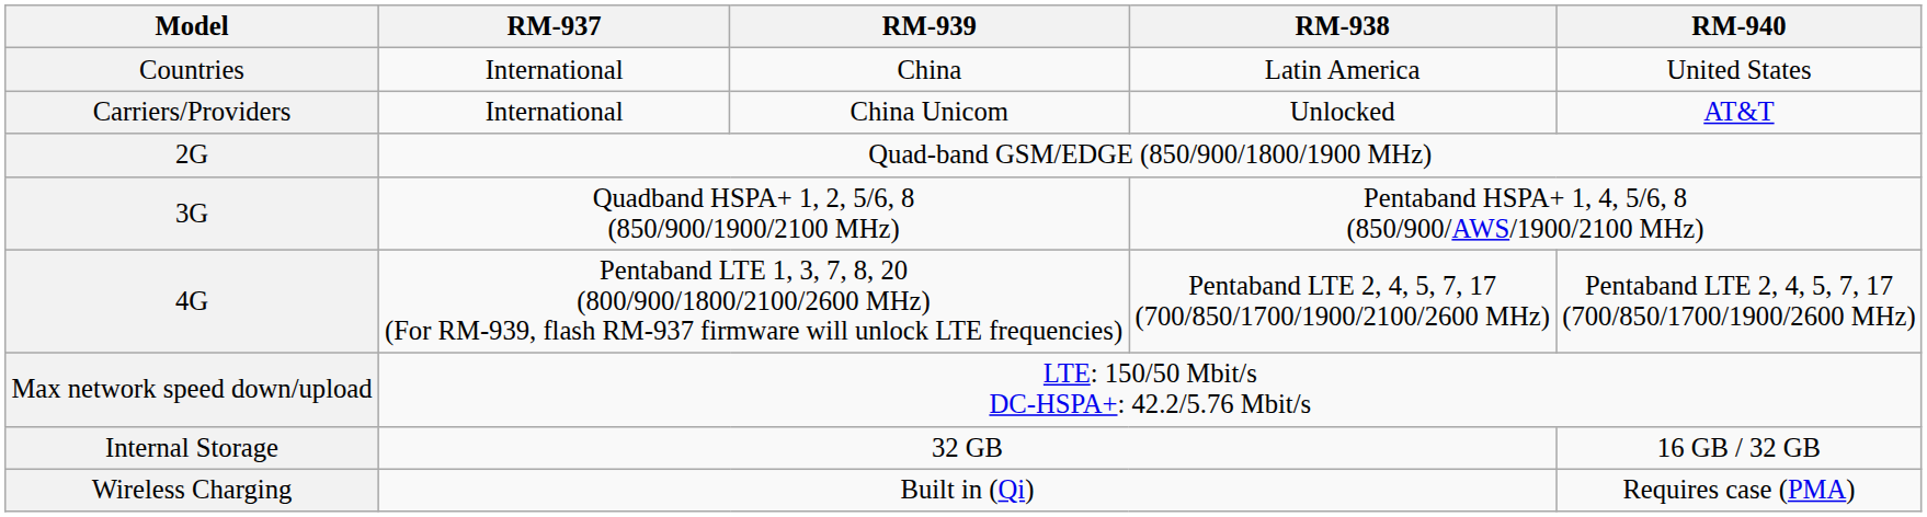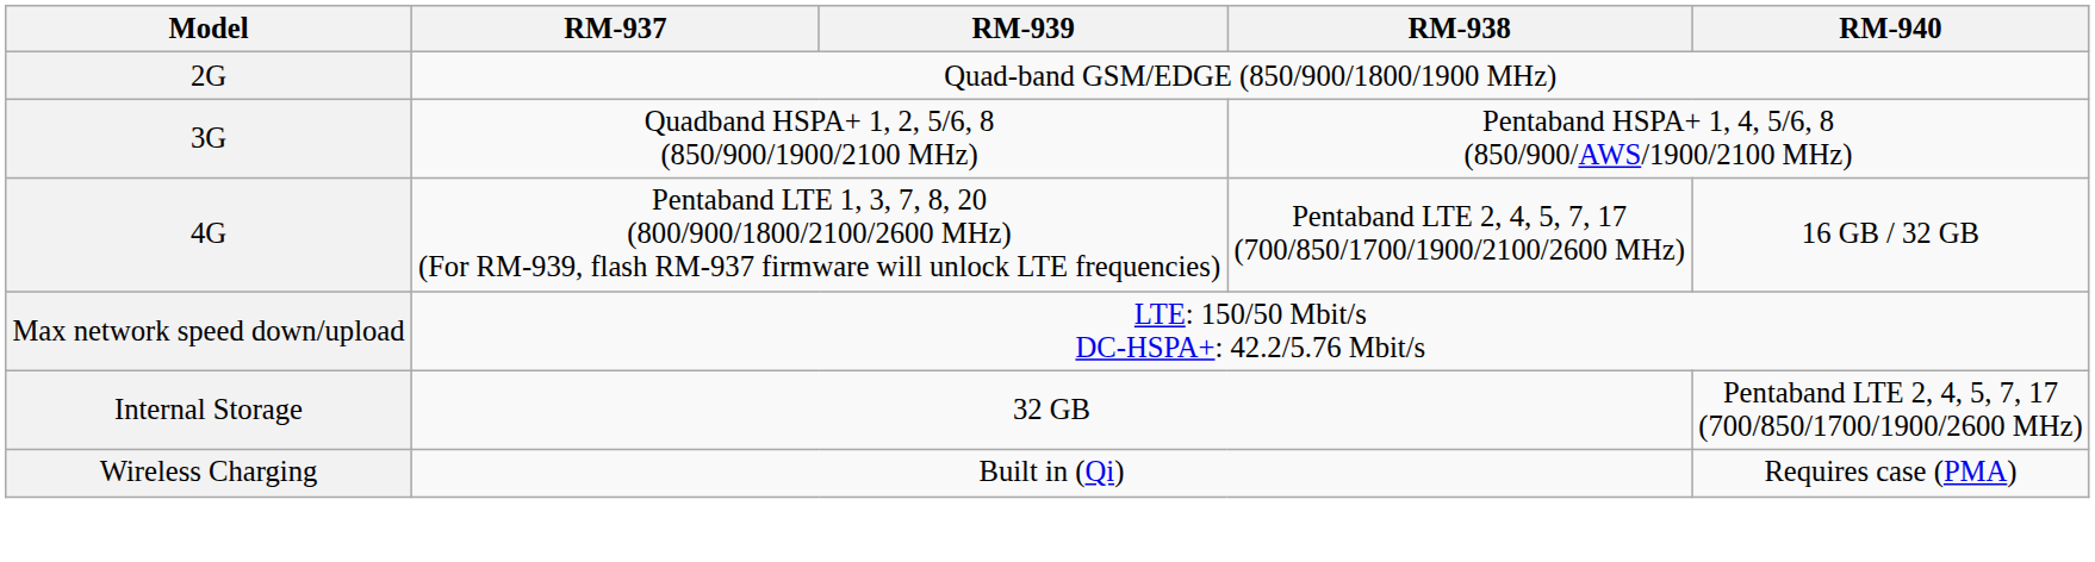- row: Countries | International | China | Latin America | United States
- row: Carriers/Providers | International | China Unicom | Unlocked | AT&T
4G | RM-940: Pentaband LTE 2, 4, 5, 7, 17 (700/850/1700/1900/2600 MHz) -> 16 GB / 32 GB
Internal Storage | RM-940: 16 GB / 32 GB -> Pentaband LTE 2, 4, 5, 7, 17 (700/850/1700/1900/2600 MHz)
